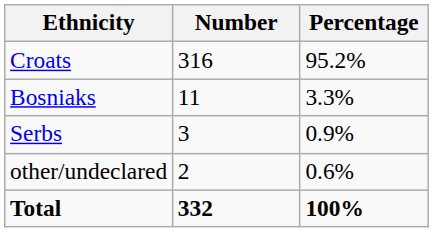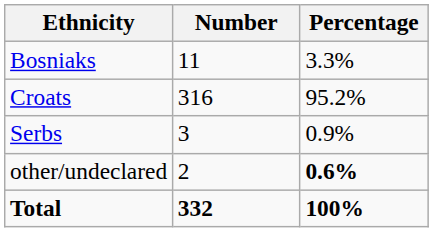rows swapped: Croats <-> Bosniaks
other/undeclared | Percentage: normal -> bold
